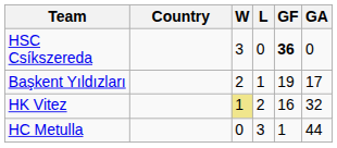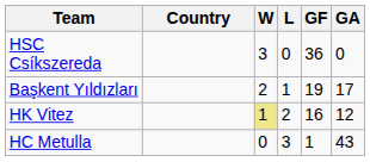HSC Csíkszereda | GF: bold -> normal
HK Vitez | GA: 32 -> 12
HC Metulla | GA: 44 -> 43
